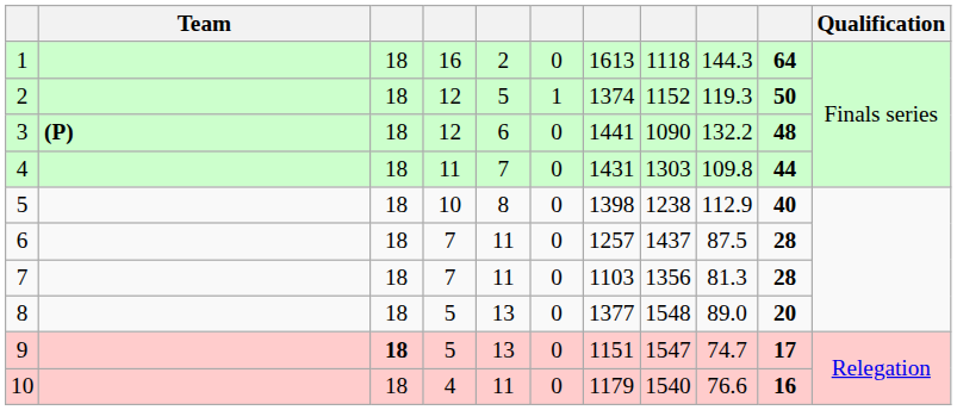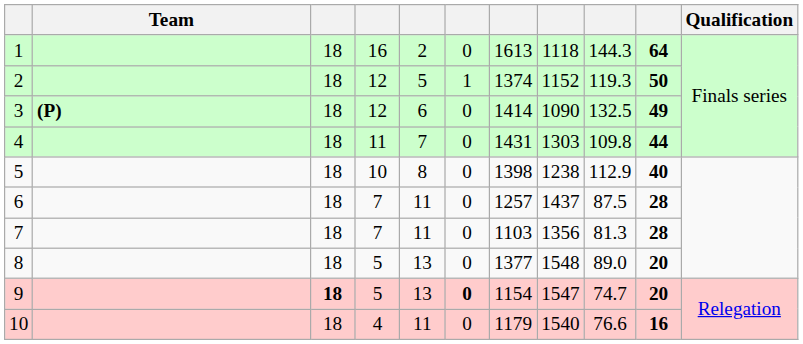3 | column 7: 1441 -> 1414
3 | column 9: 132.2 -> 132.5
3 | column 10: 48 -> 49
9 | column 6: normal -> bold
9 | column 7: 1151 -> 1154
9 | column 10: 17 -> 20
